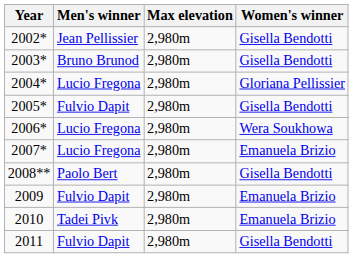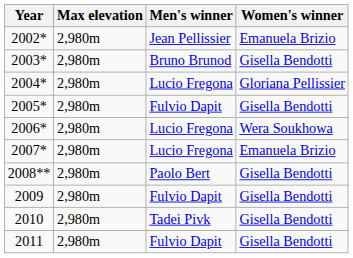columns swapped: Max elevation <-> Men's winner
2002* | Women's winner: Gisella Bendotti -> Emanuela Brizio
2009 | Women's winner: Emanuela Brizio -> Gisella Bendotti
2010 | Women's winner: Emanuela Brizio -> Gisella Bendotti
